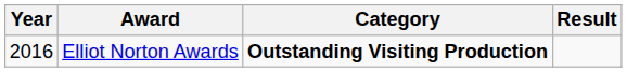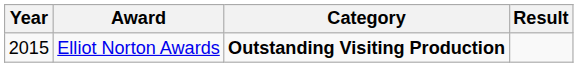Elliot Norton Awards | Year: 2016 -> 2015
